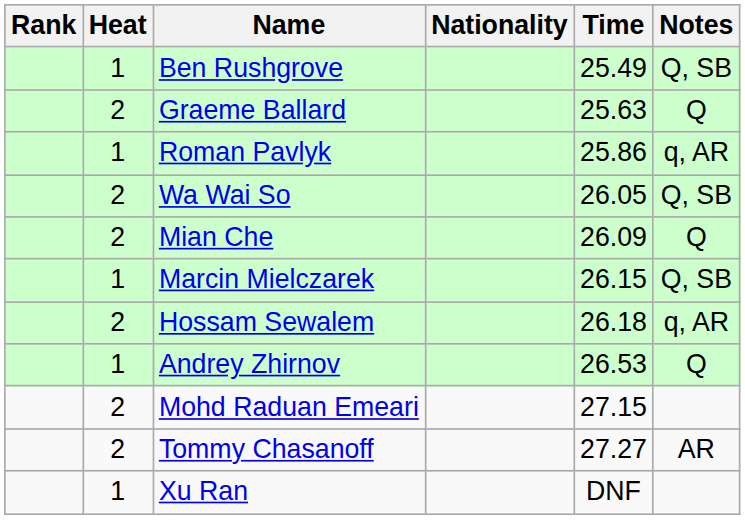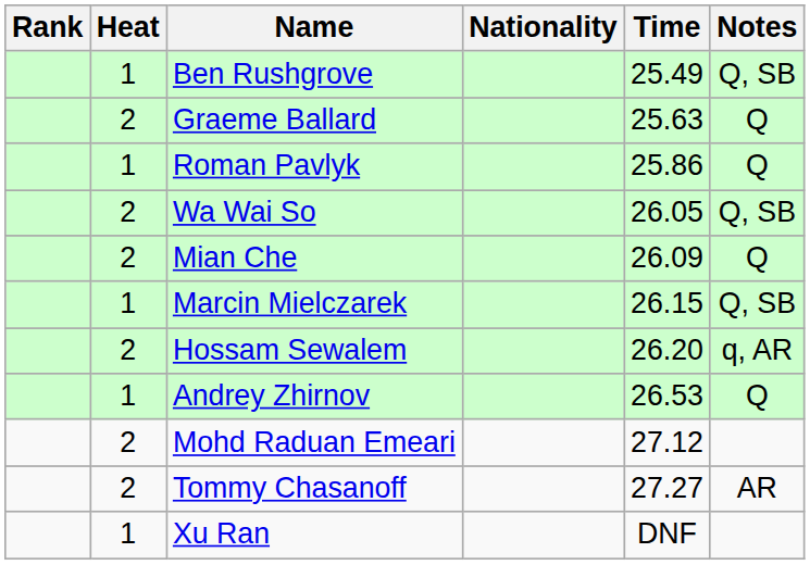Roman Pavlyk | Notes: q, AR -> Q
Hossam Sewalem | Time: 26.18 -> 26.20
Mohd Raduan Emeari | Time: 27.15 -> 27.12
